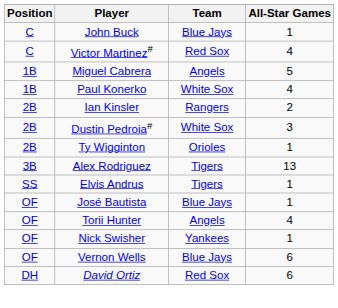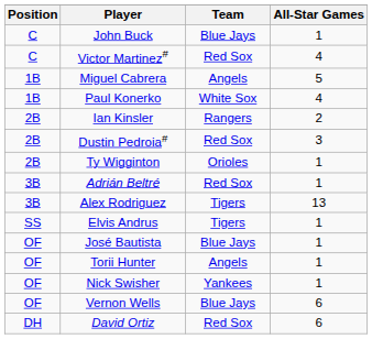Dustin Pedroia# | Team: White Sox -> Red Sox
+ row: 3B | Adrián Beltré | Red Sox | 1
Torii Hunter | All-Star Games: 4 -> 1
